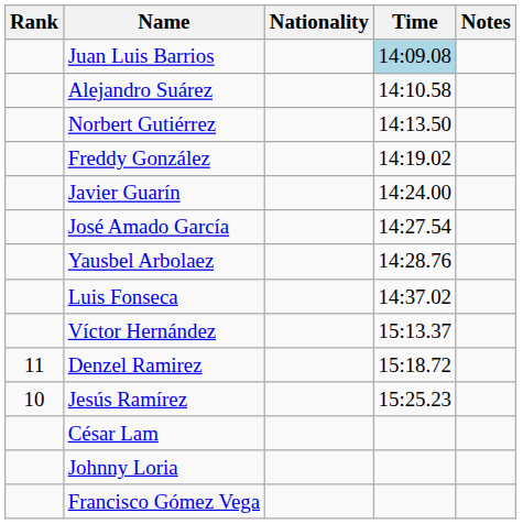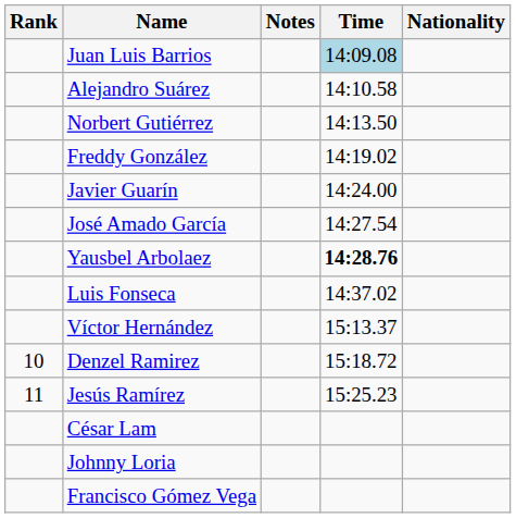columns swapped: Nationality <-> Notes
Yausbel Arbolaez | Time: normal -> bold
Denzel Ramirez | Rank: 11 -> 10
Jesús Ramírez | Rank: 10 -> 11
